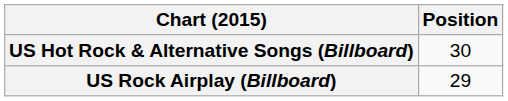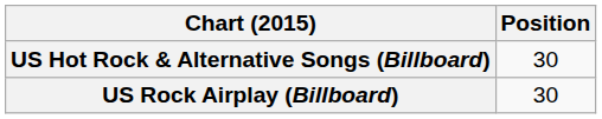US Rock Airplay (Billboard) | Position: 29 -> 30
